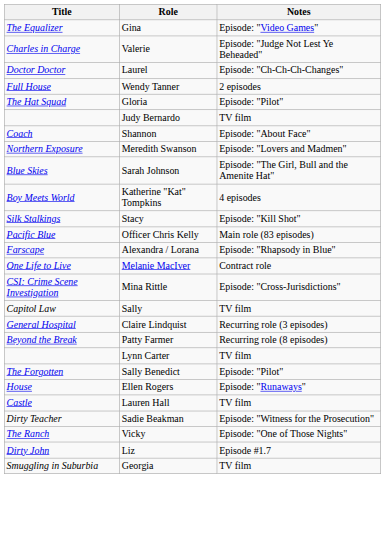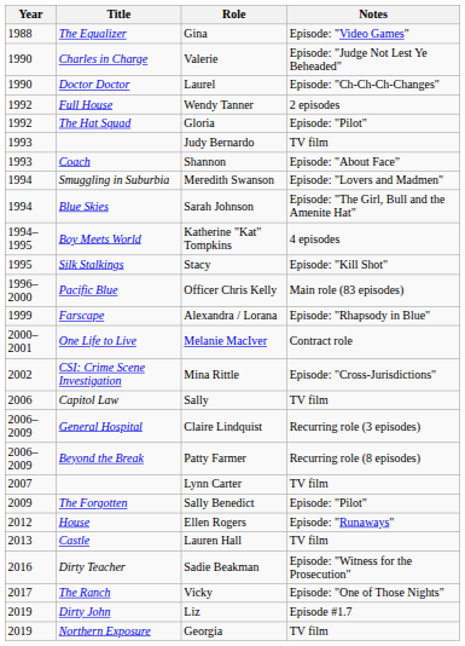+ column: Year | 1988 | 1990 | 1990 | 1992 | 1992 | 1993 | 1993 | 1994 | 1994 | 1994–1995 | 1995 | 1996–2000 | 1999 | 2000–2001 | 2002 | 2006 | 2006–2009 | 2006–2009 | 2007 | 2009 | 2012 | 2013 | 2016 | 2017 | 2019 | 2019
Meredith Swanson | Title: Northern Exposure -> Smuggling in Suburbia
Georgia | Title: Smuggling in Suburbia -> Northern Exposure
